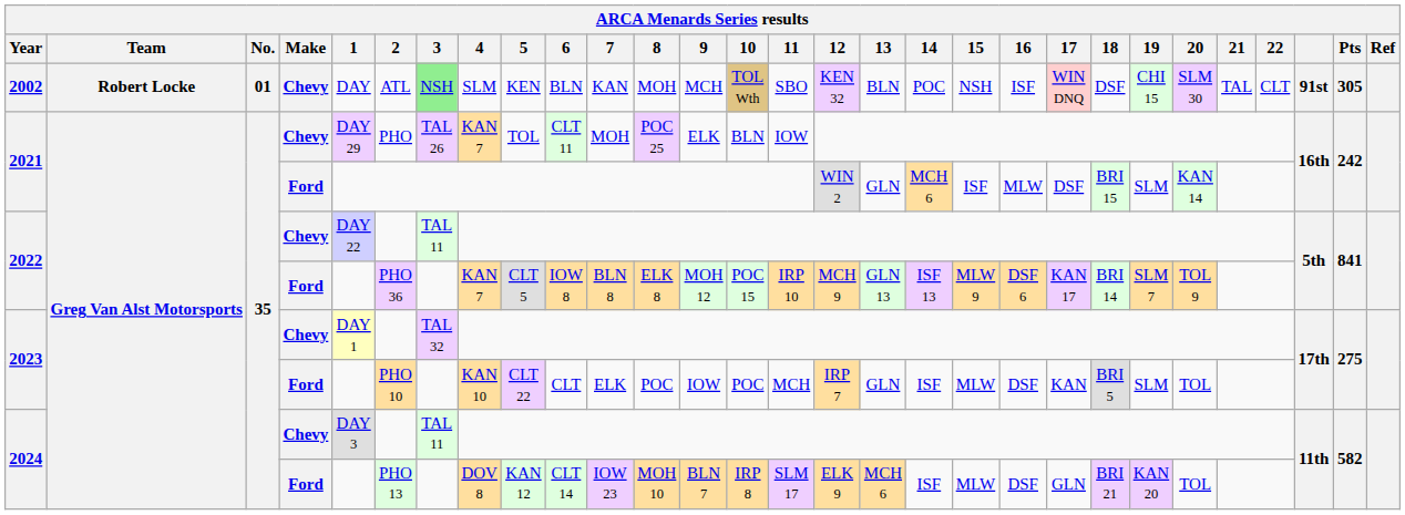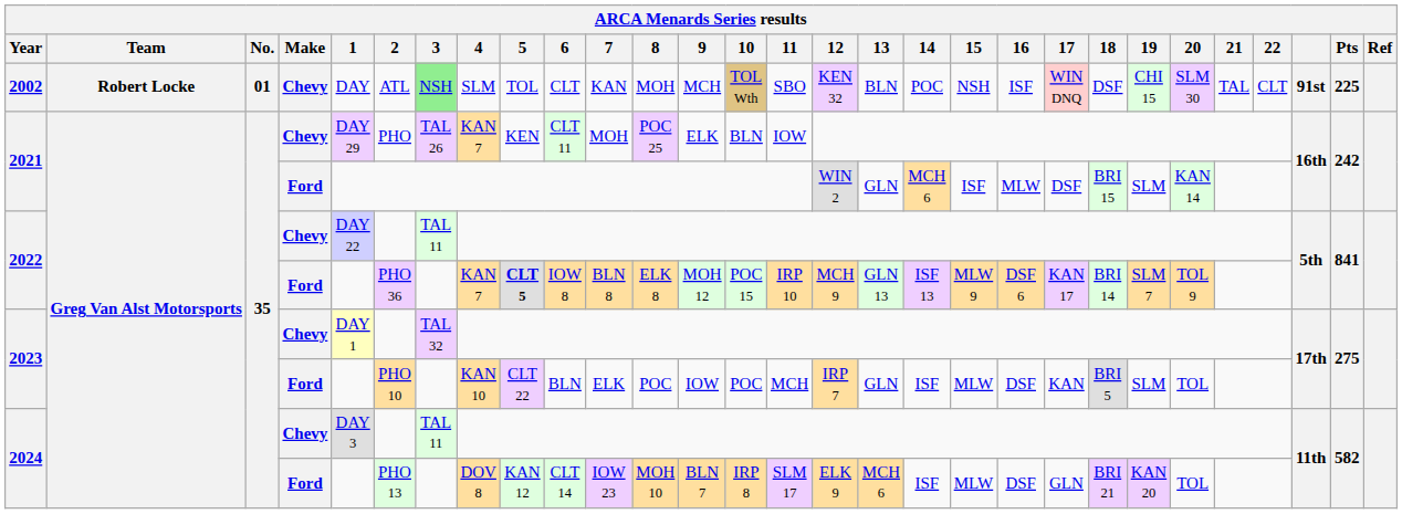2002 | 5: KEN -> TOL
2002 | 6: BLN -> CLT
2002 | Pts: 305 -> 225
2021 / Chevy | 5: TOL -> KEN
2022 / Ford | 5: normal -> bold
2023 / Ford | 6: CLT -> BLN
